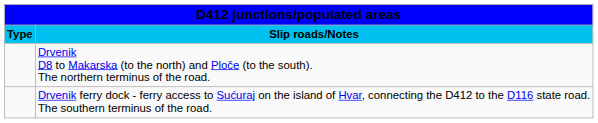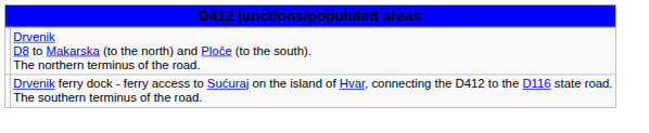- row: Type | Slip roads/Notes
